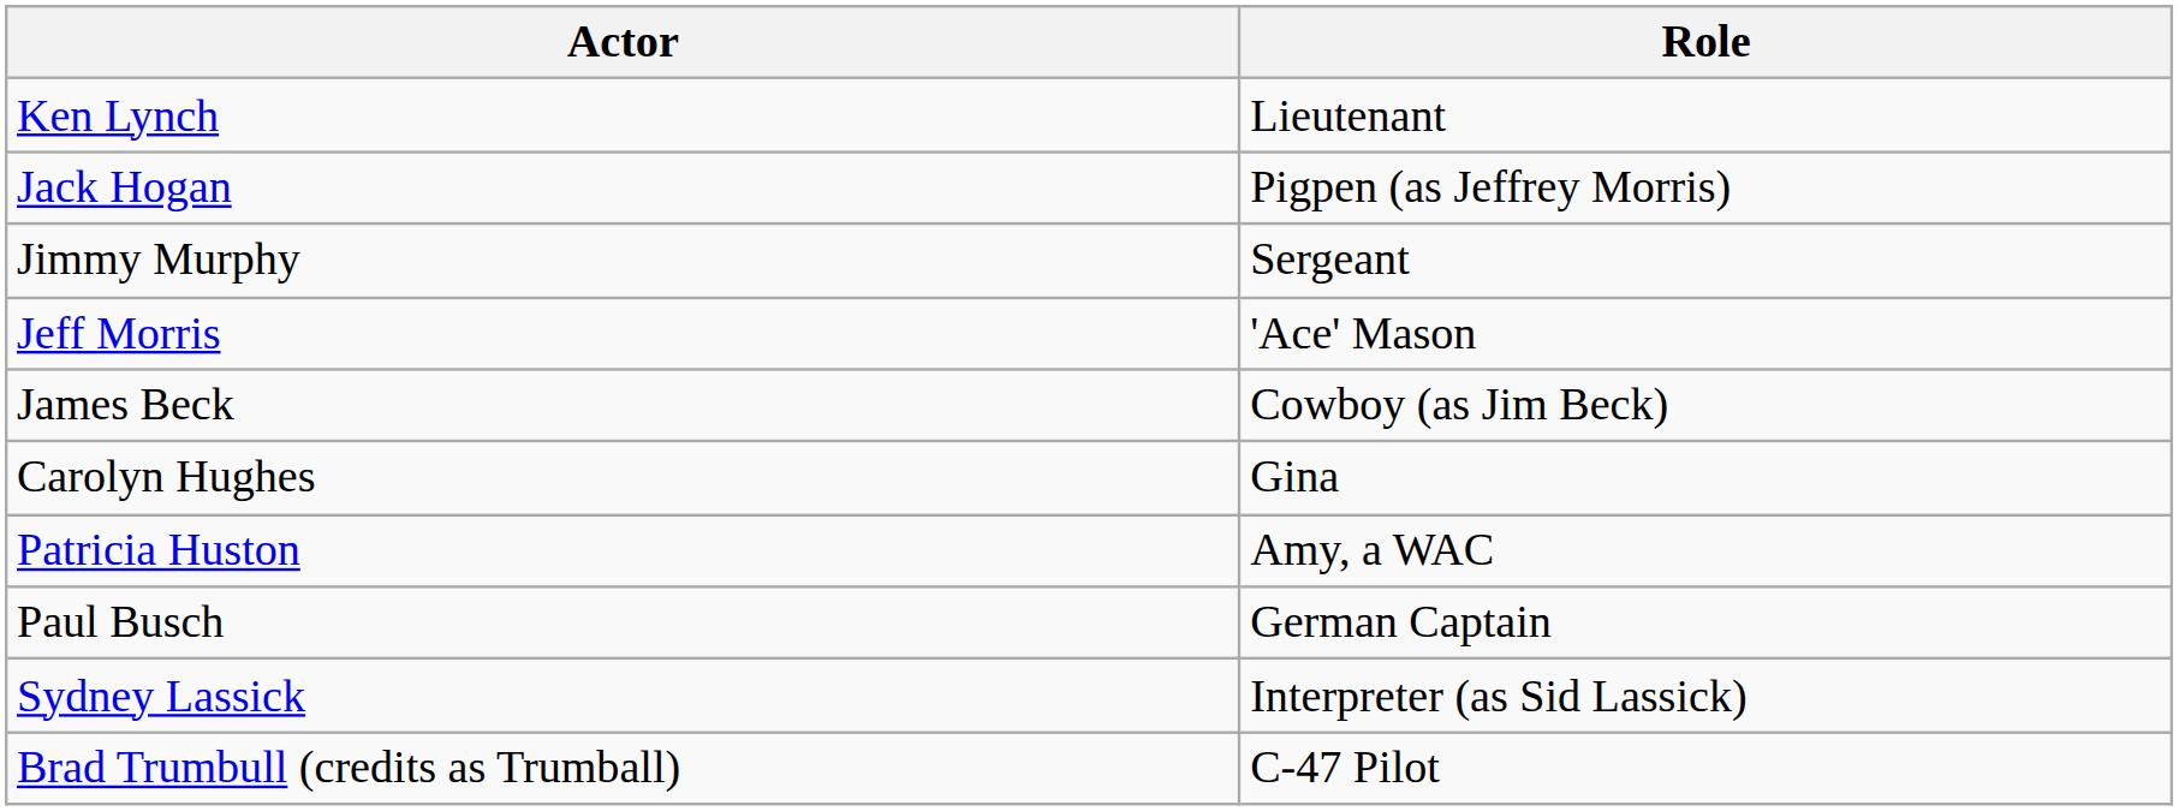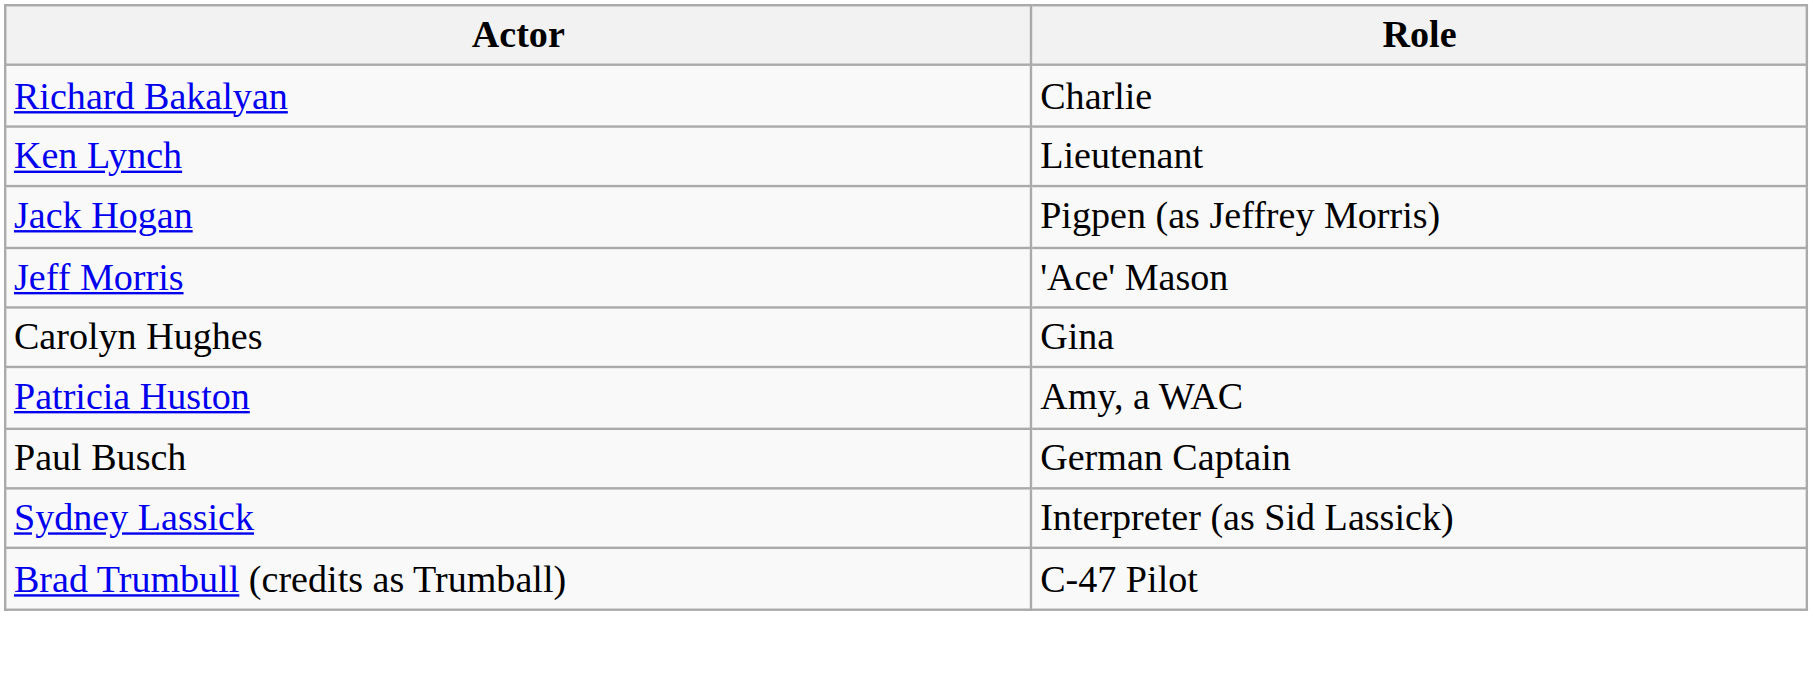+ row: Richard Bakalyan | Charlie
- row: Jimmy Murphy | Sergeant
- row: James Beck | Cowboy (as Jim Beck)
